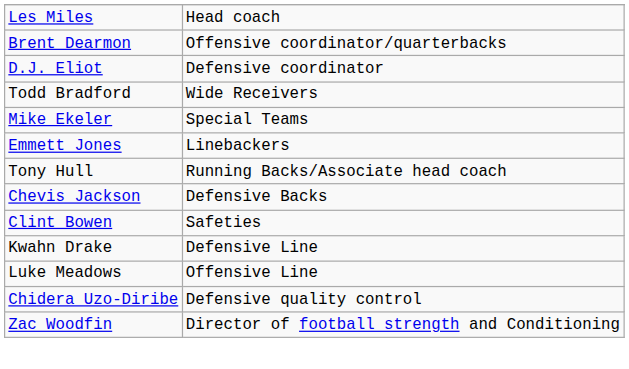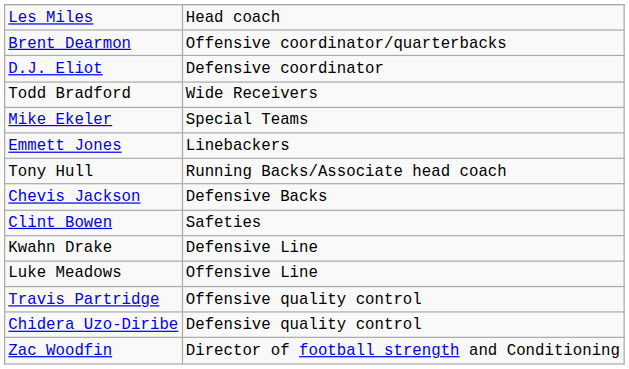+ row: Travis Partridge | Offensive quality control
